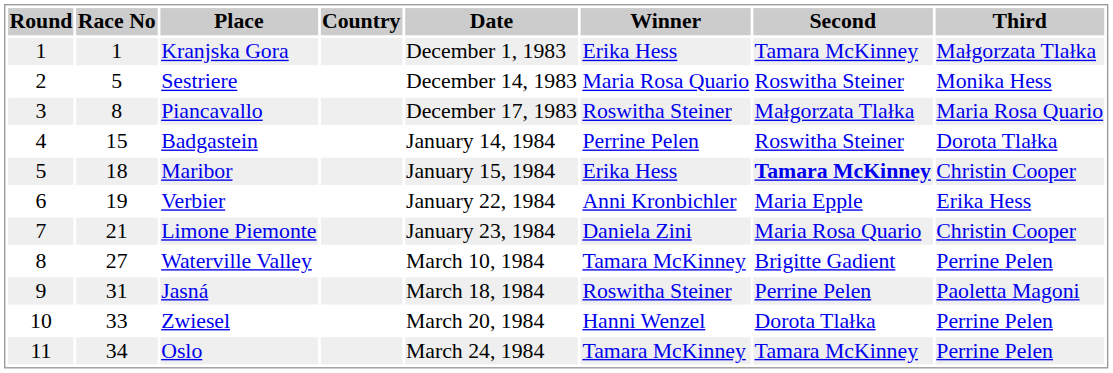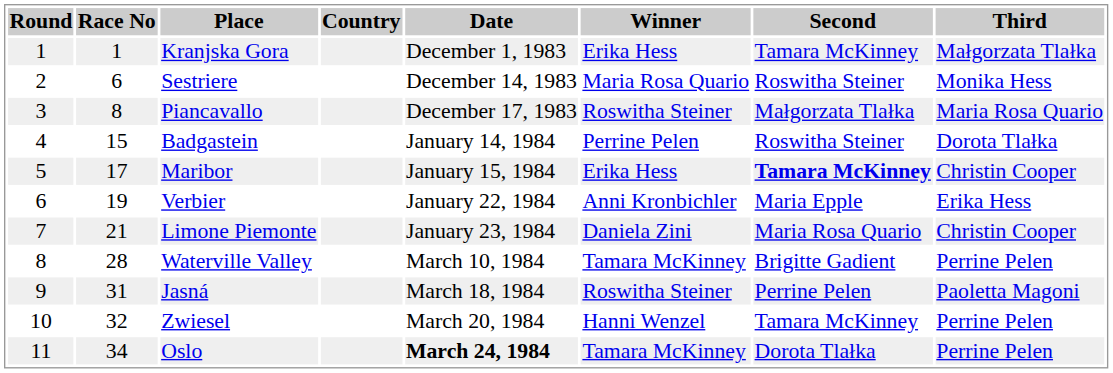Sestriere | Race No: 5 -> 6
Maribor | Race No: 18 -> 17
Waterville Valley | Race No: 27 -> 28
Zwiesel | Race No: 33 -> 32
Zwiesel | Second: Dorota Tlałka -> Tamara McKinney
Oslo | Date: normal -> bold
Oslo | Second: Tamara McKinney -> Dorota Tlałka
